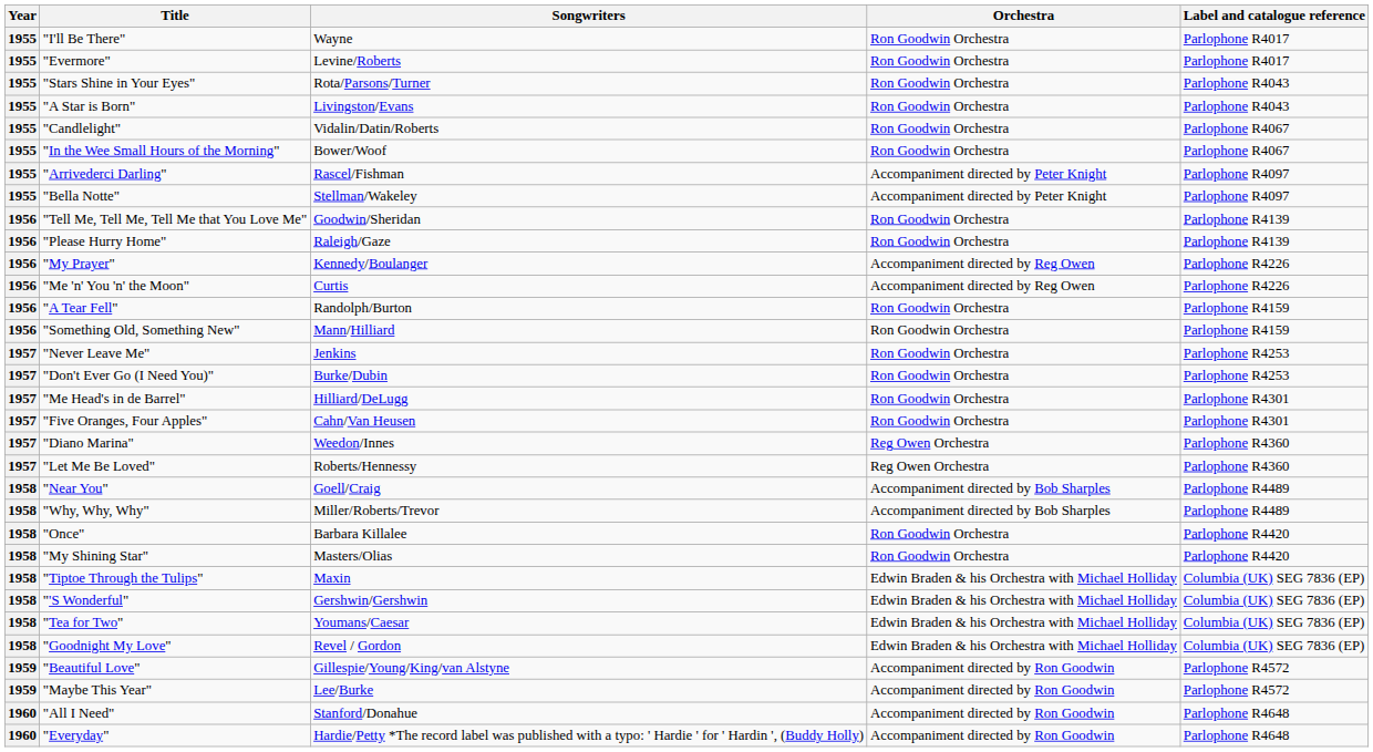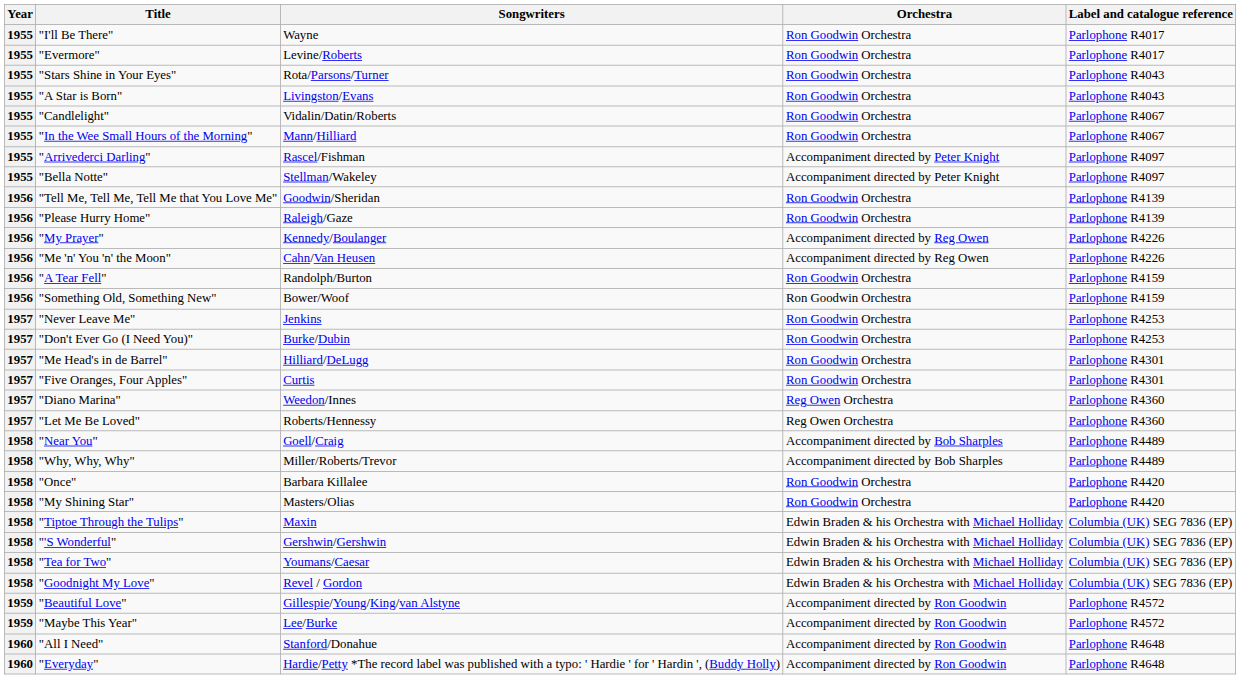"In the Wee Small Hours of the Morning" | Songwriters: Bower/Woof -> Mann/Hilliard
"Me 'n' You 'n' the Moon" | Songwriters: Curtis -> Cahn/Van Heusen
"Something Old, Something New" | Songwriters: Mann/Hilliard -> Bower/Woof
"Five Oranges, Four Apples" | Songwriters: Cahn/Van Heusen -> Curtis
